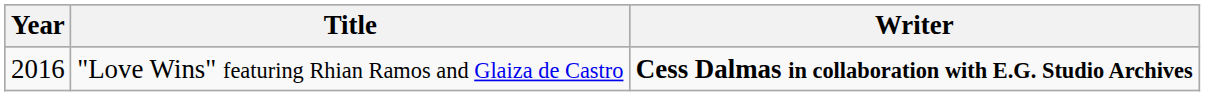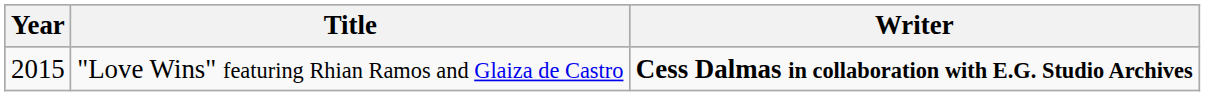"Love Wins" featuring Rhian Ramos and Glaiza de Castro | Year: 2016 -> 2015
